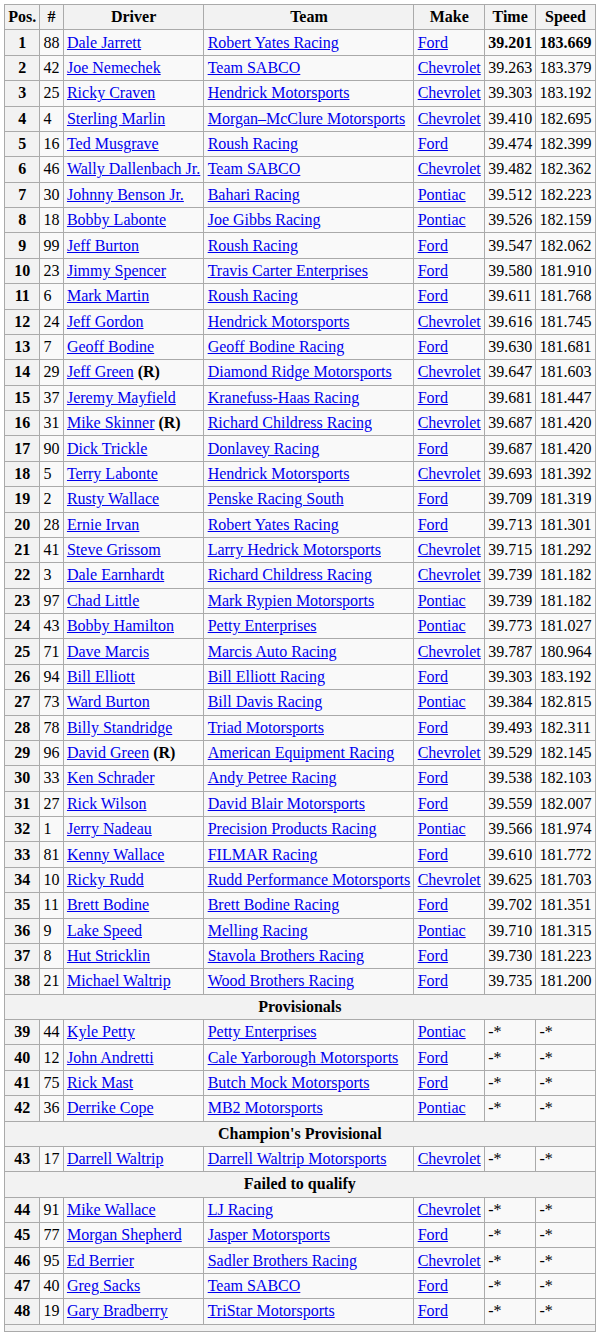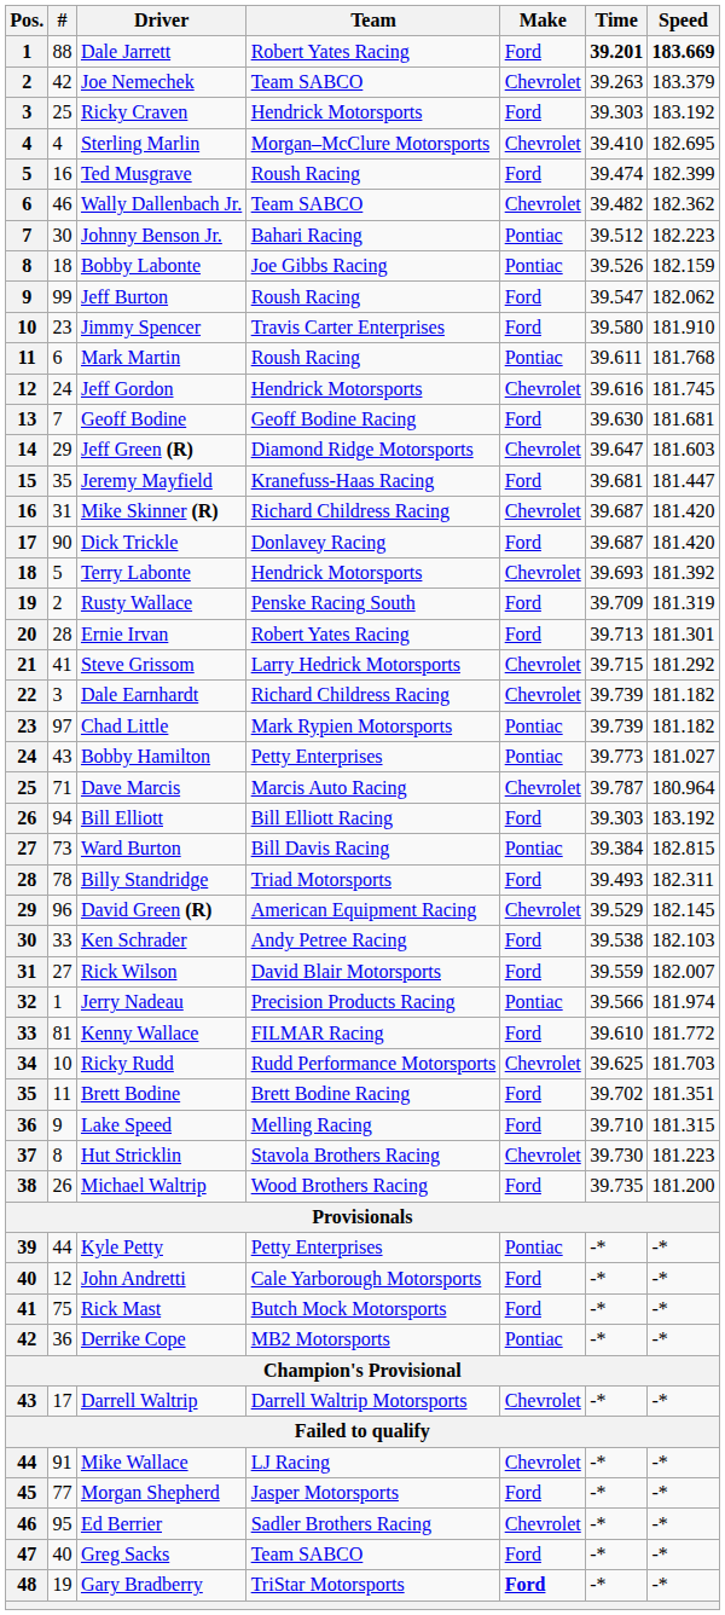Ricky Craven | Make: Chevrolet -> Ford
Mark Martin | Make: Ford -> Pontiac
Jeremy Mayfield | #: 37 -> 35
Lake Speed | Make: Pontiac -> Ford
Hut Stricklin | Make: Ford -> Chevrolet
Michael Waltrip | #: 21 -> 26
Gary Bradberry | Make: normal -> bold
